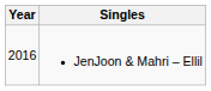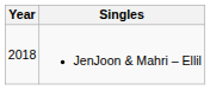JenJoon & Mahri – Ellil | Year: 2016 -> 2018
